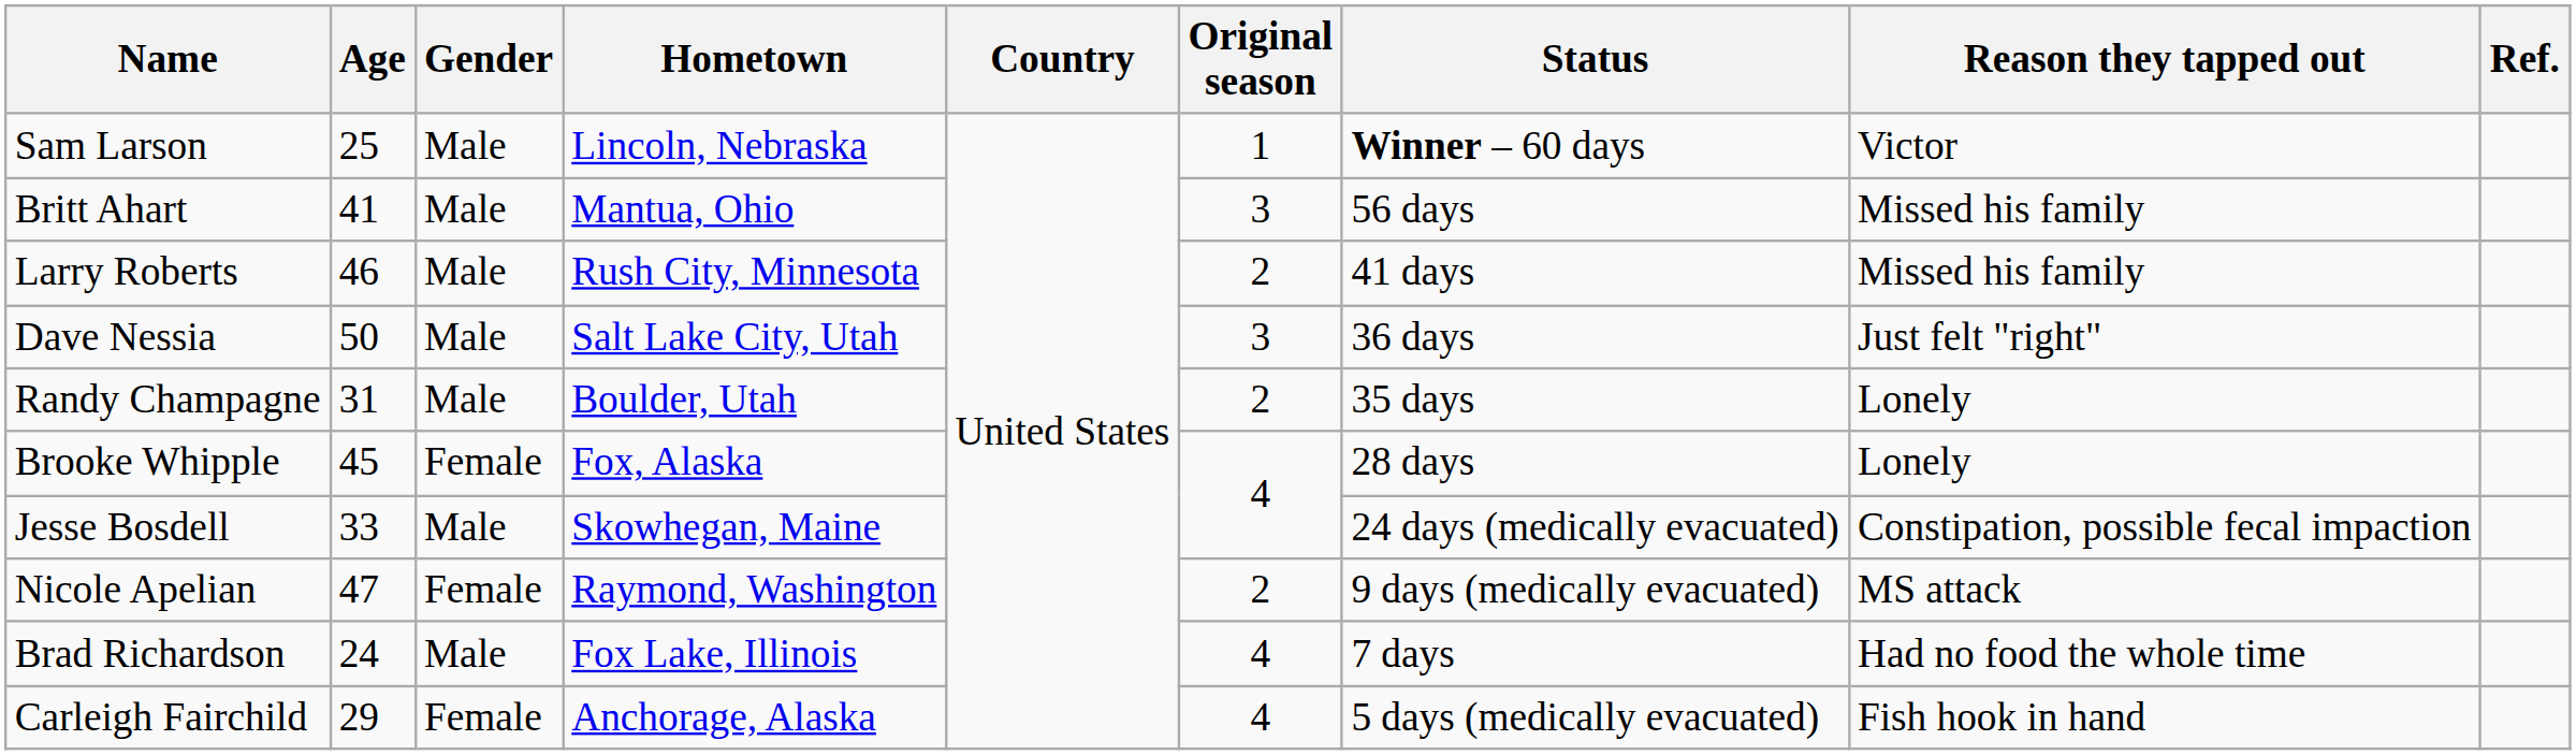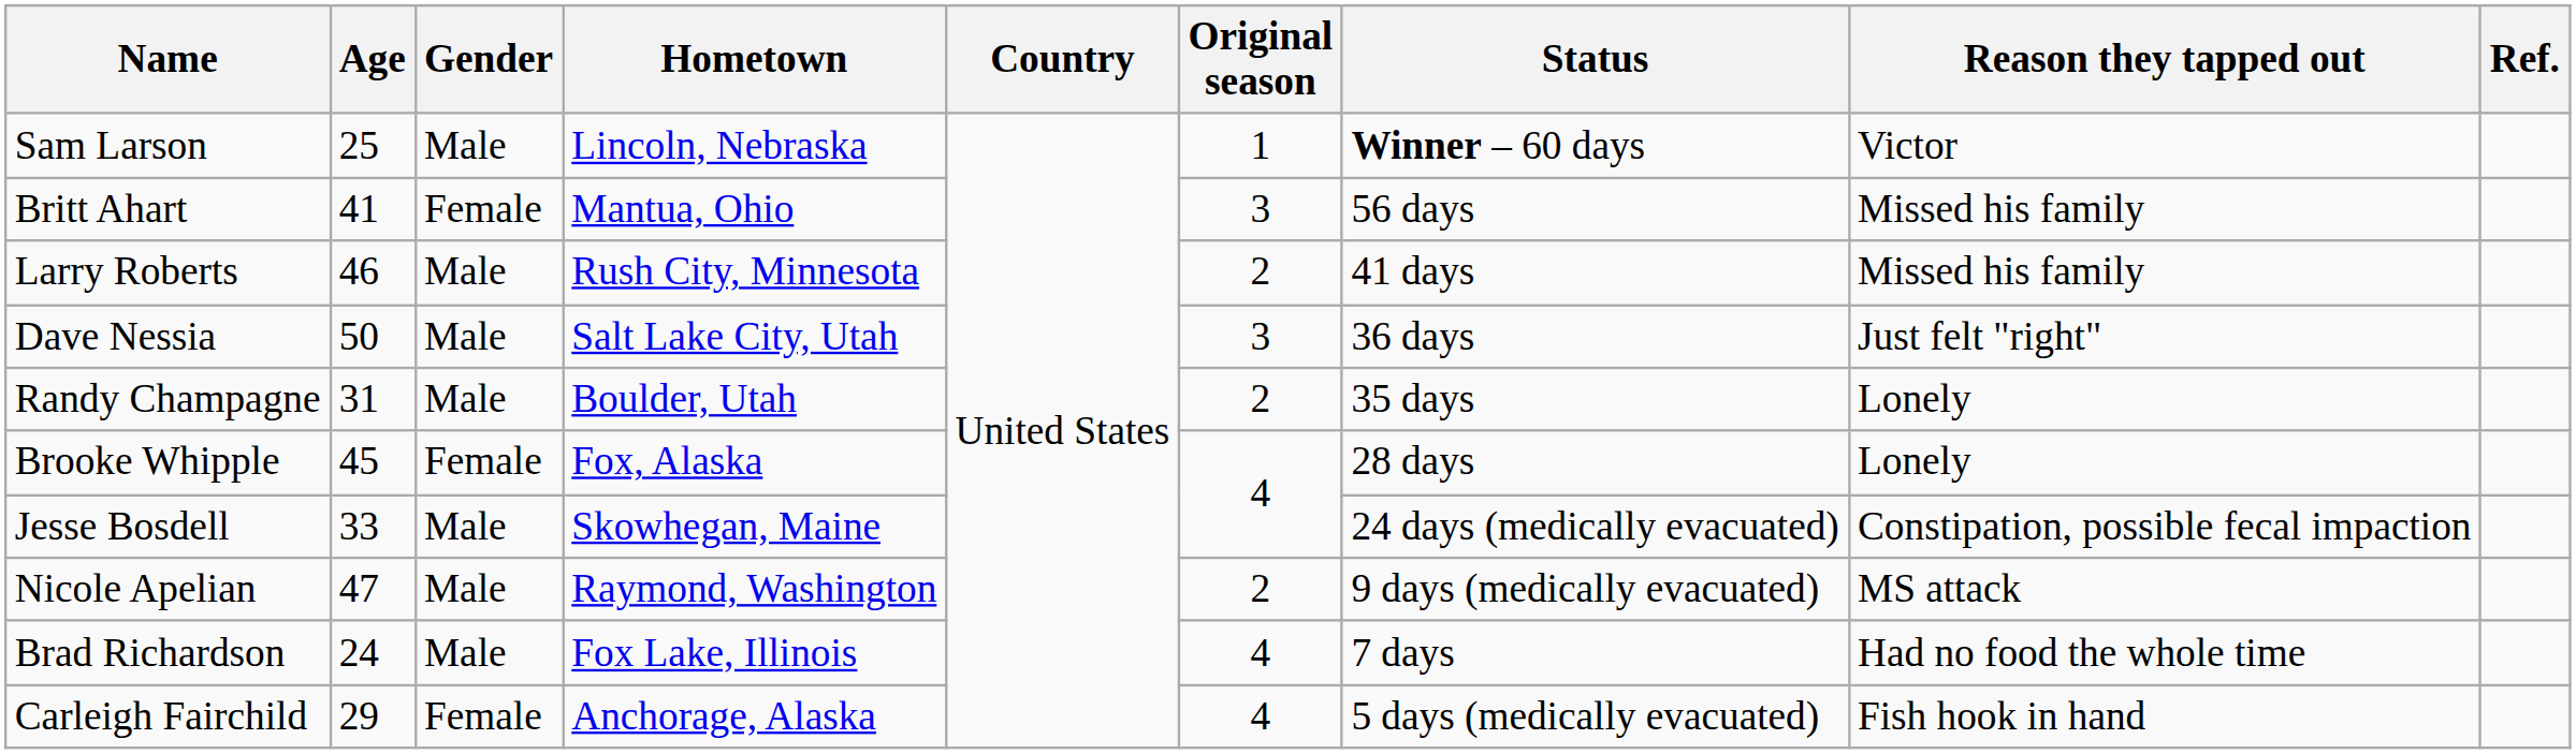Britt Ahart | Gender: Male -> Female
Nicole Apelian | Gender: Female -> Male
